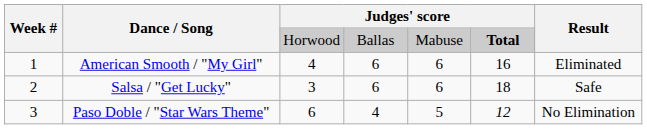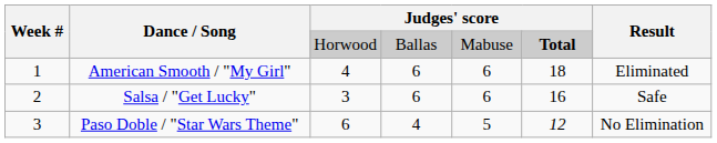American Smooth / "My Girl" | column 6: 16 -> 18
Salsa / "Get Lucky" | column 6: 18 -> 16
